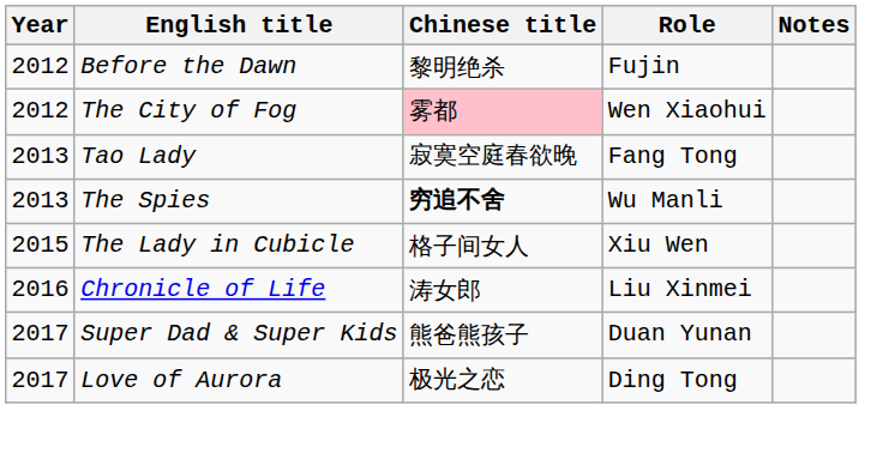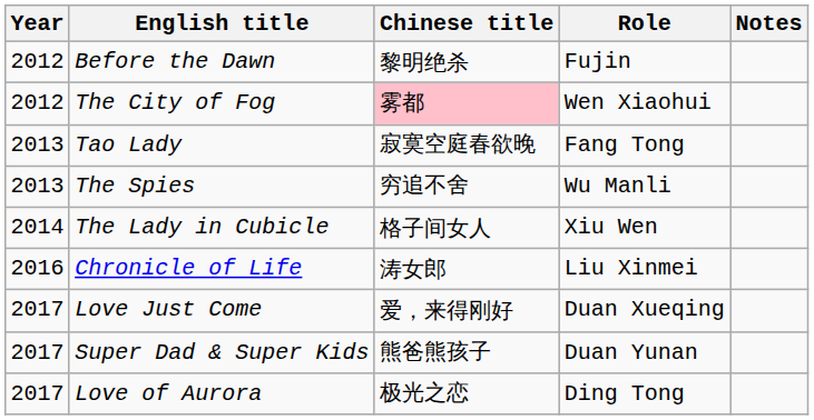The Spies | Chinese title: bold -> normal
The Lady in Cubicle | Year: 2015 -> 2014
+ row: 2017 | Love Just Come | 爱，来得刚好 | Duan Xueqing
